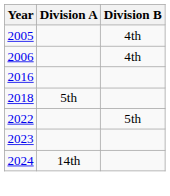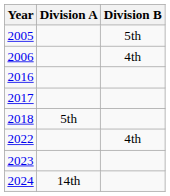2005 | Division B: 4th -> 5th
+ row: 2017
2022 | Division B: 5th -> 4th
